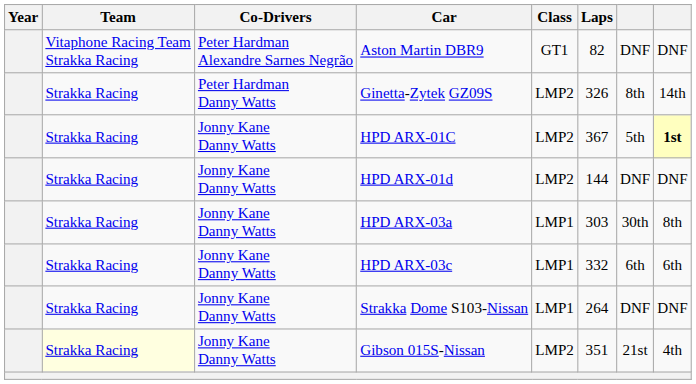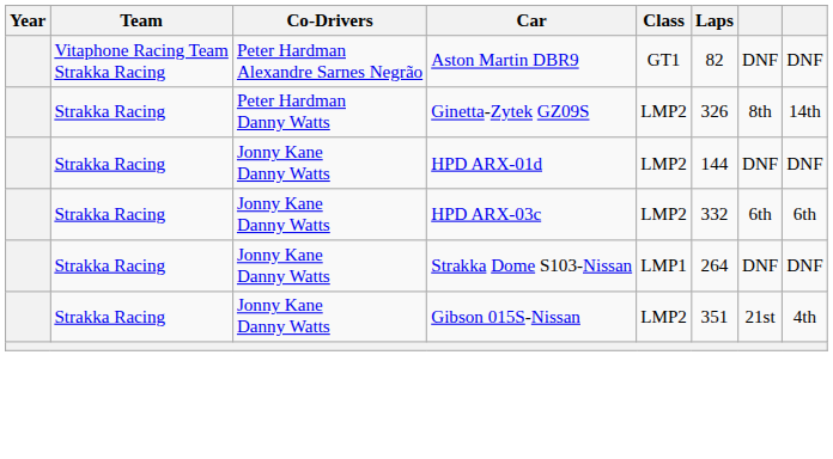- row: Strakka Racing | Jonny Kane Danny Watts | HPD ARX-01C | LMP2 | 367 | 5th | 1st
- row: Strakka Racing | Jonny Kane Danny Watts | HPD ARX-03a | LMP1 | 303 | 30th | 8th
HPD ARX-03c | Class: LMP1 -> LMP2
Gibson 015S-Nissan | Team: lightyellow background -> no background
